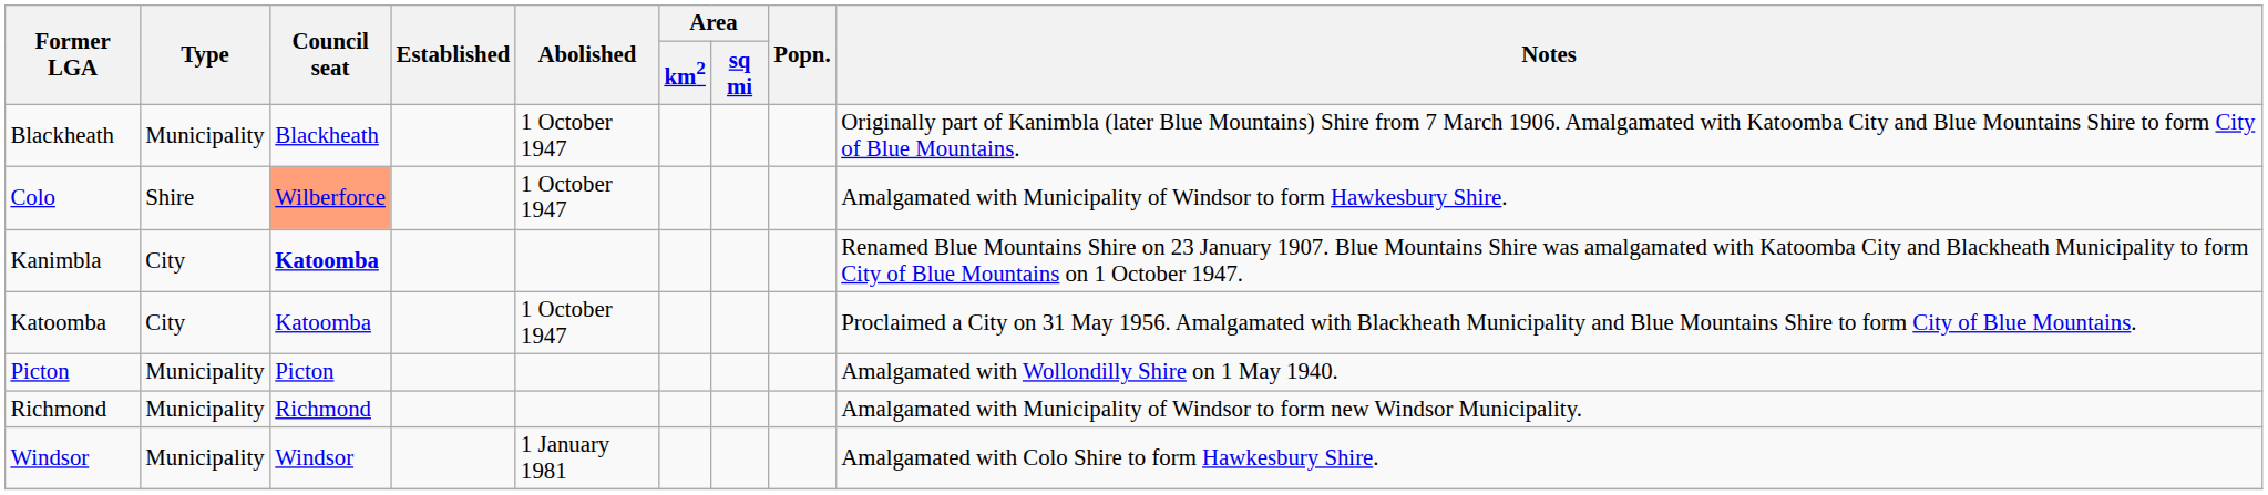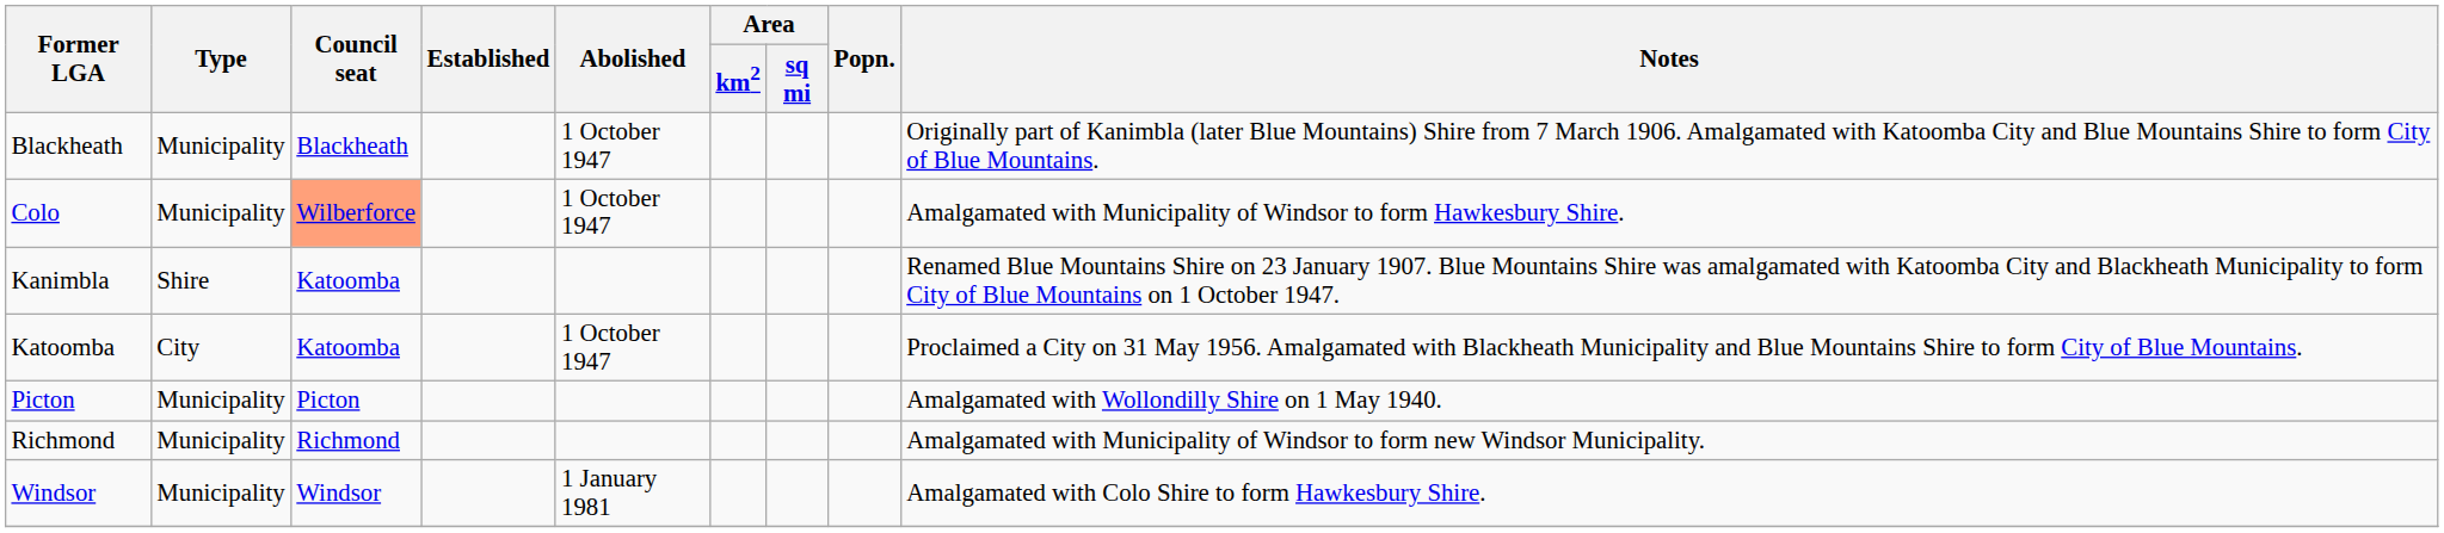Colo | Type: Shire -> Municipality
Kanimbla | Type: City -> Shire
Kanimbla | Council seat: bold -> normal
